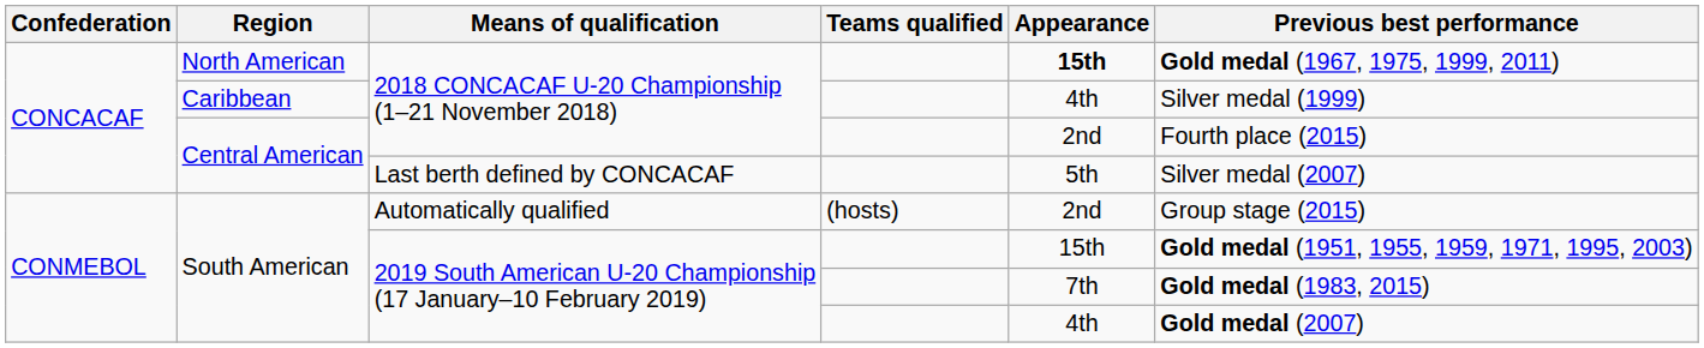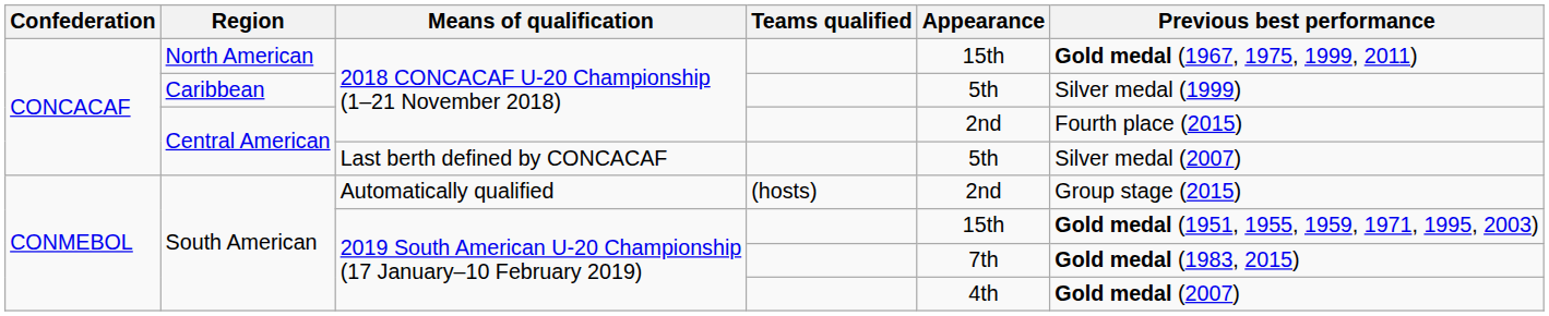North American | Appearance: bold -> normal
Caribbean | Appearance: 4th -> 5th
